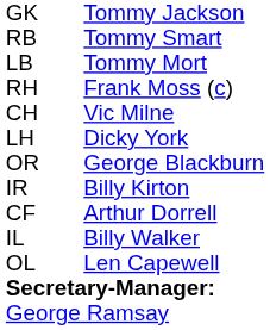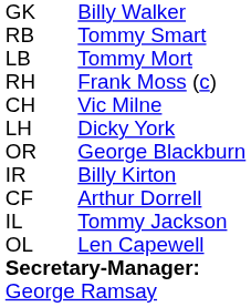GK | column 3: Tommy Jackson -> Billy Walker
IL | column 3: Billy Walker -> Tommy Jackson
